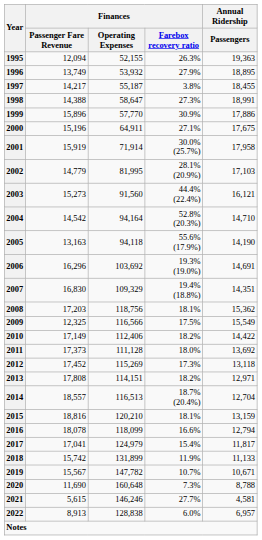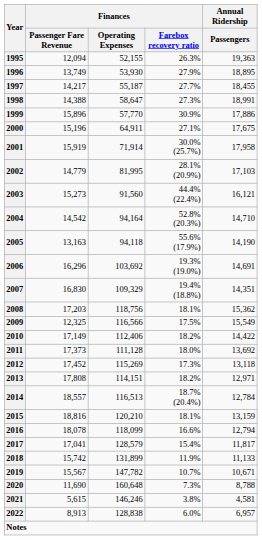1996 | Finances / Operating Expenses: 53,932 -> 53,930
1997 | Finances / Farebox recovery ratio: 3.8% -> 27.7%
2014 | Annual Ridership / Passengers: 12,704 -> 12,784
2017 | Finances / Operating Expenses: 124,979 -> 128,579
2021 | Finances / Farebox recovery ratio: 27.7% -> 3.8%
